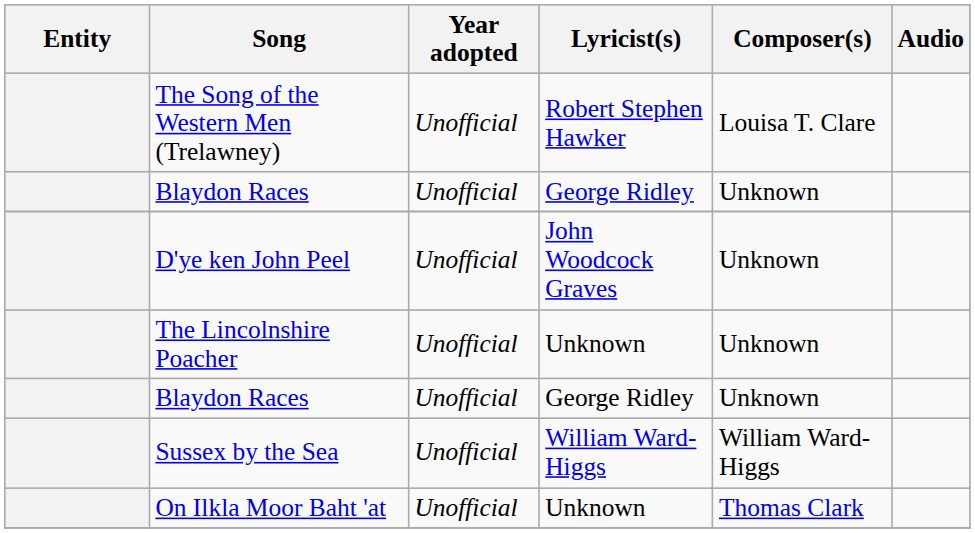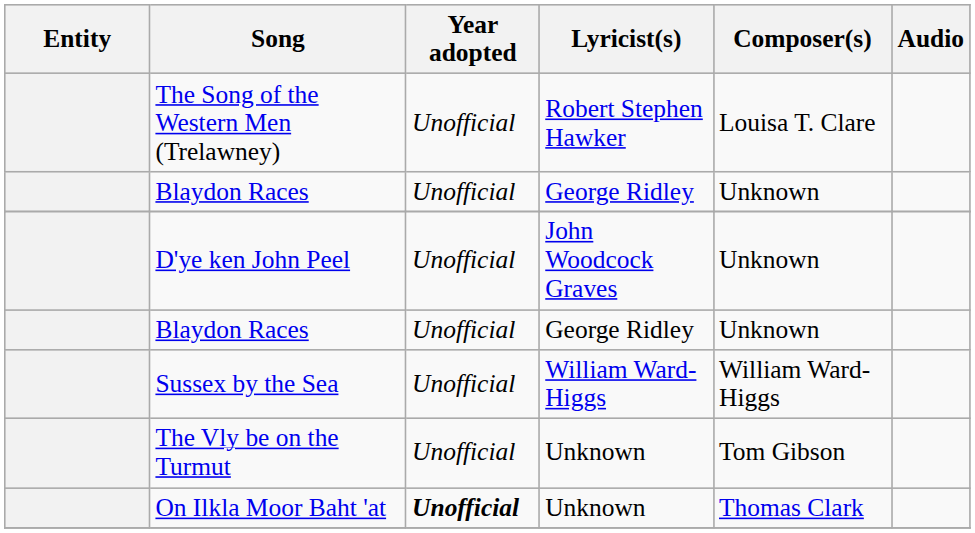- row: The Lincolnshire Poacher | Unofficial | Unknown | Unknown
+ row: The Vly be on the Turmut | Unofficial | Unknown | Tom Gibson
On Ilkla Moor Baht 'at | Year adopted: normal -> bold
